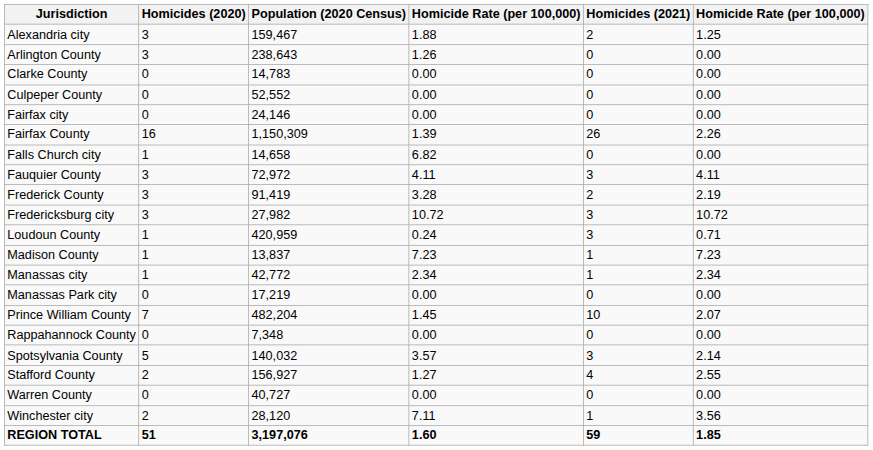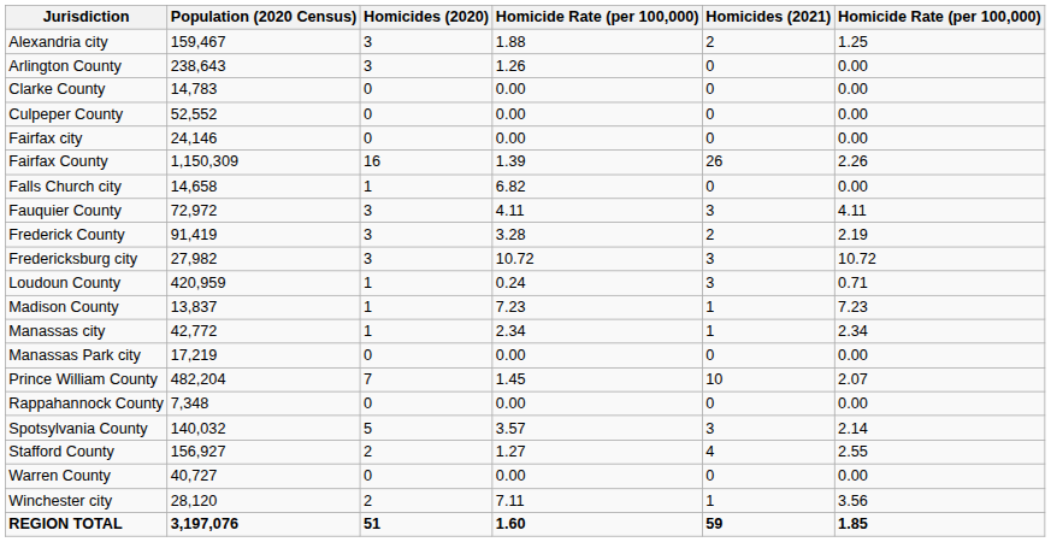columns swapped: Population (2020 Census) <-> Homicides (2020)
